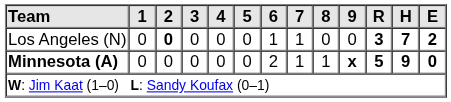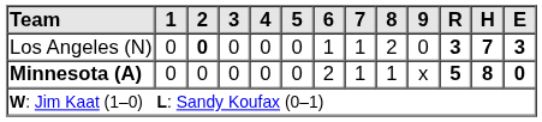Los Angeles (N) | 8: 0 -> 2
Los Angeles (N) | E: 2 -> 3
Minnesota (A) | 9: bold -> normal
Minnesota (A) | H: 9 -> 8
